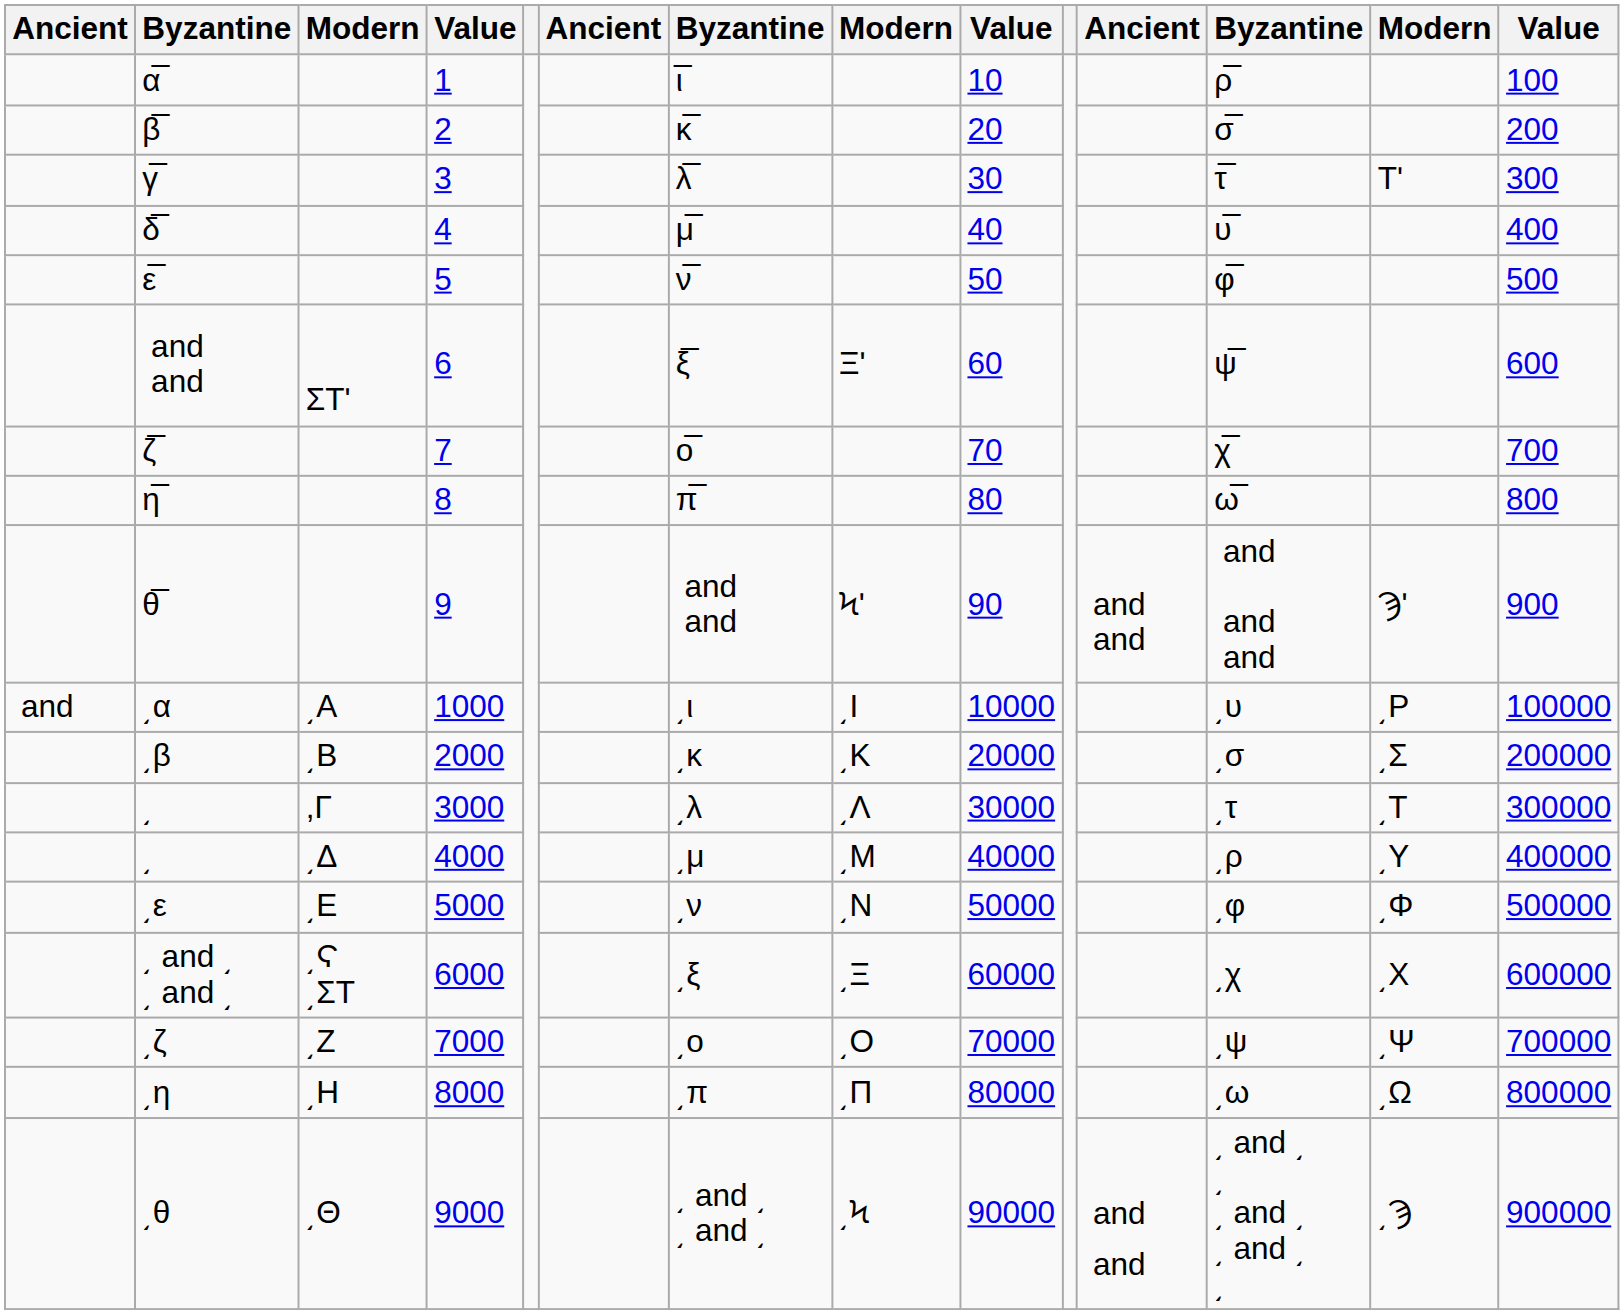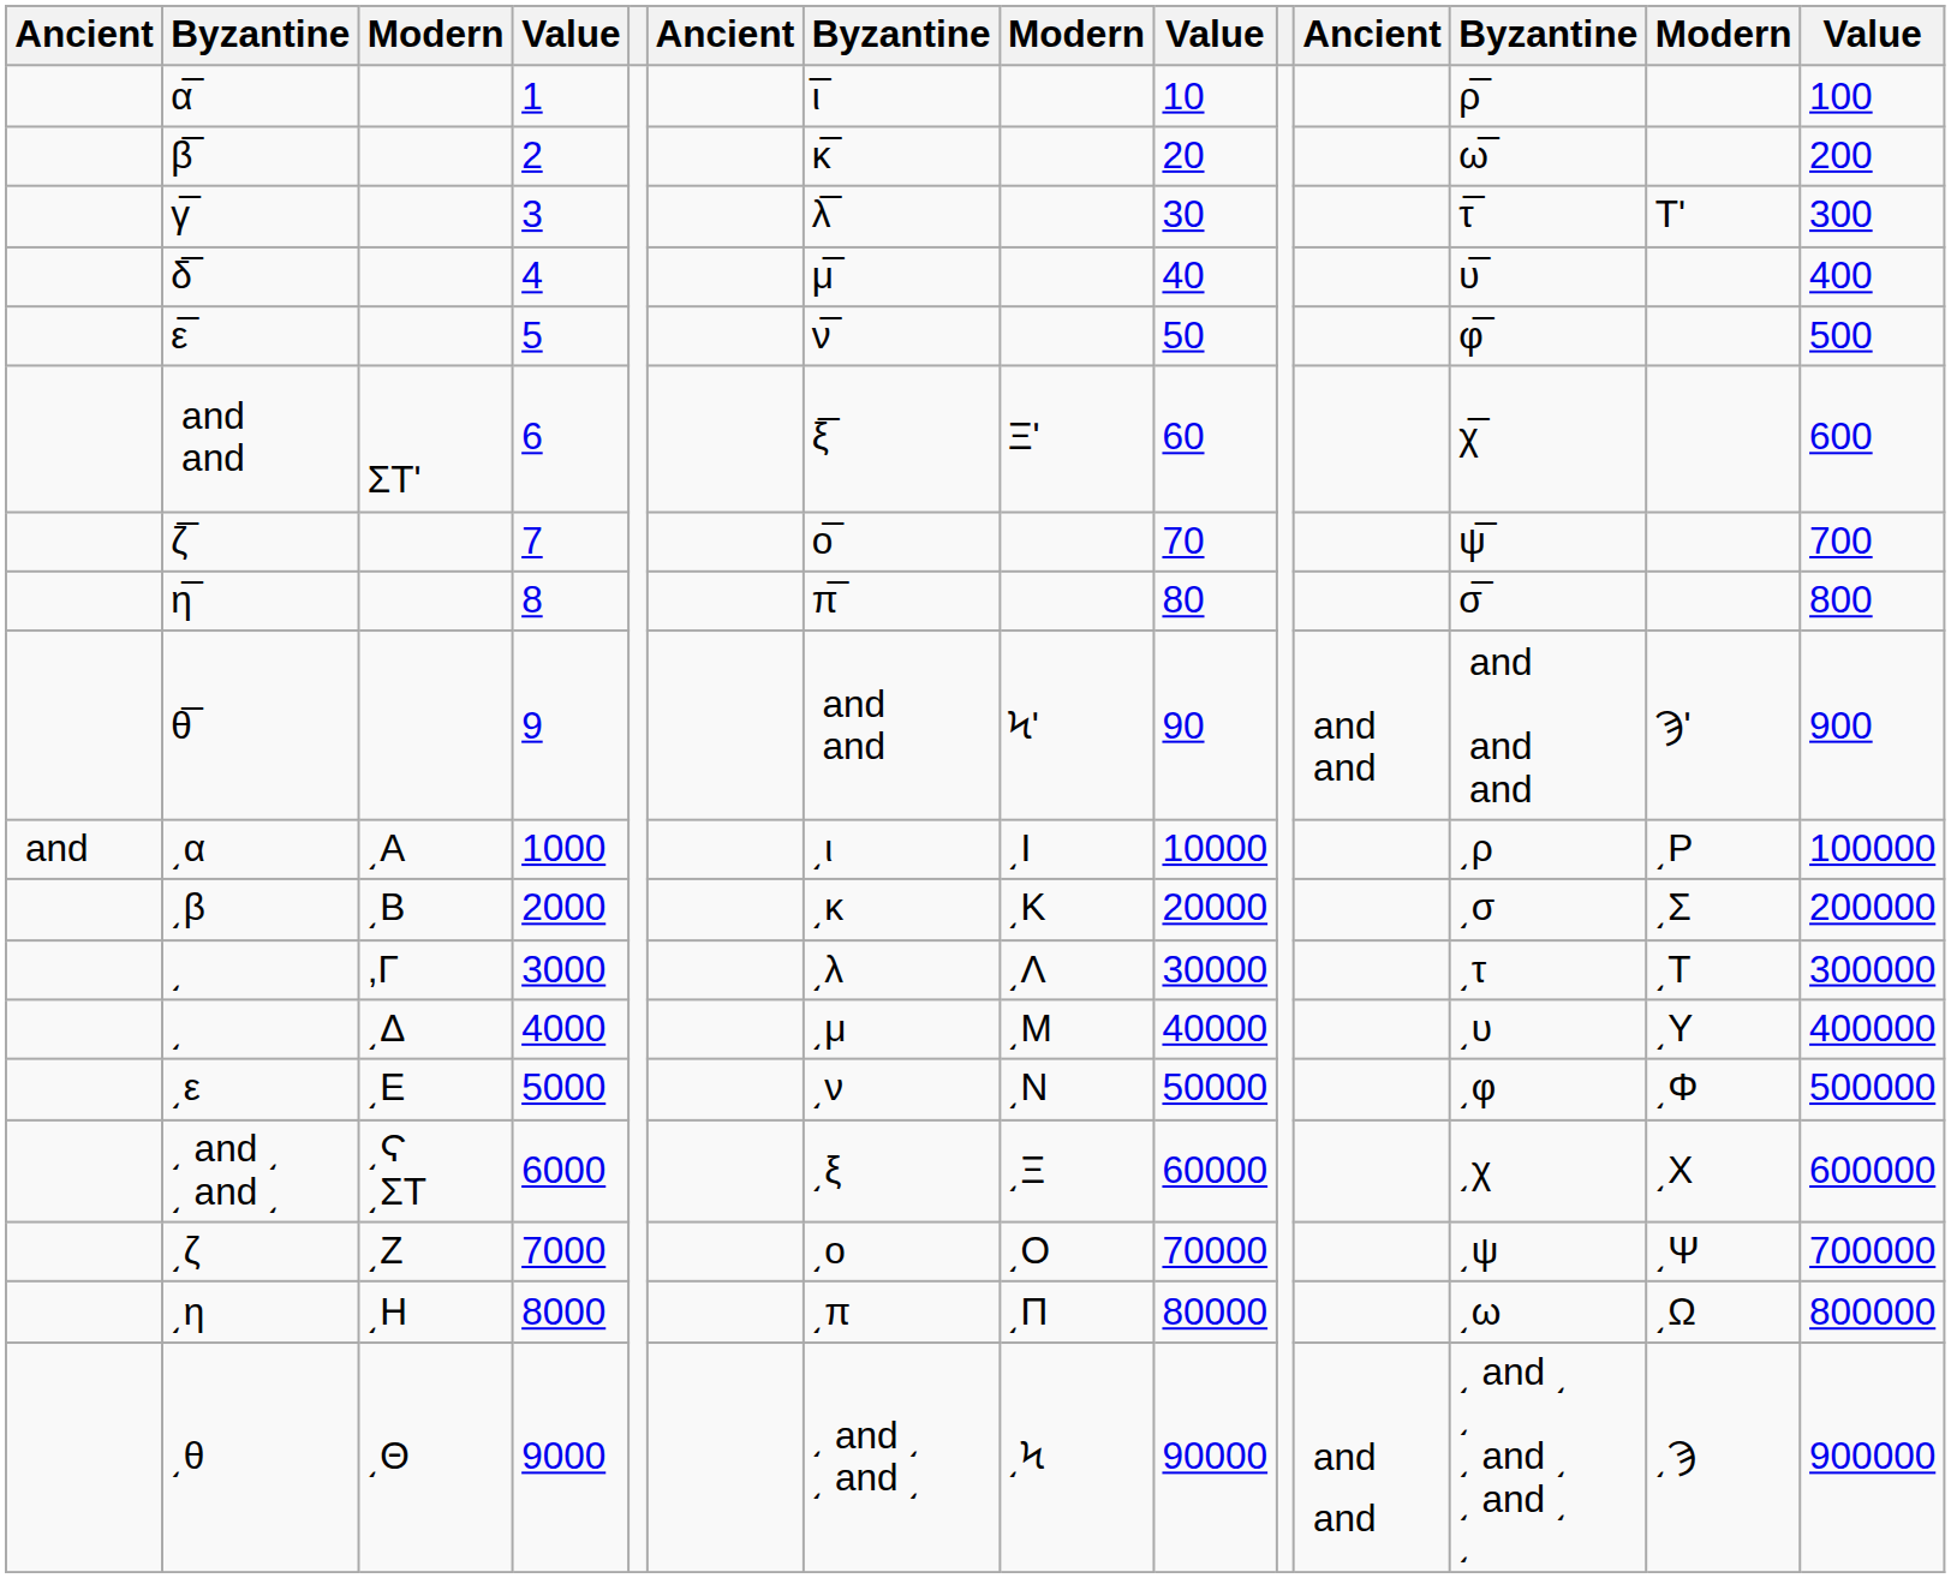2 | column 12: σ̅ -> ω̅
6 | column 12: ψ̅ -> χ̅
7 | column 12: χ̅ -> ψ̅
8 | column 12: ω̅ -> σ̅
1000 | column 12: ͵υ -> ͵ρ
4000 | column 12: ͵ρ -> ͵υ
